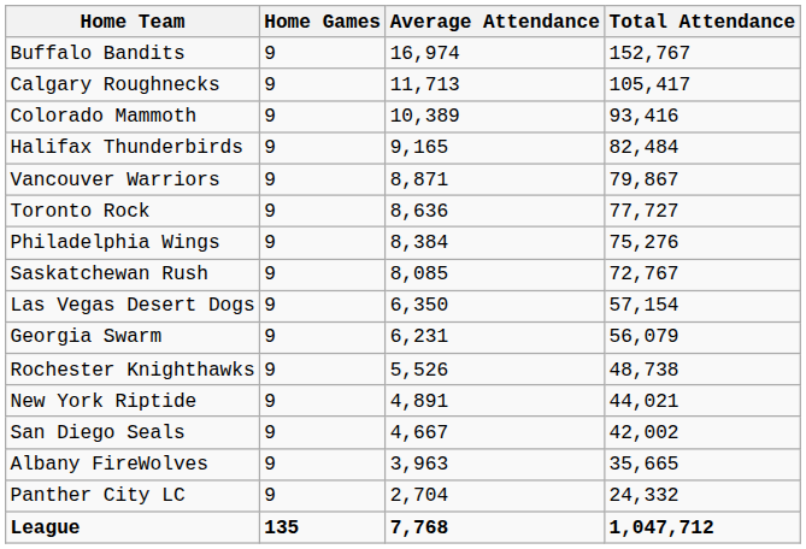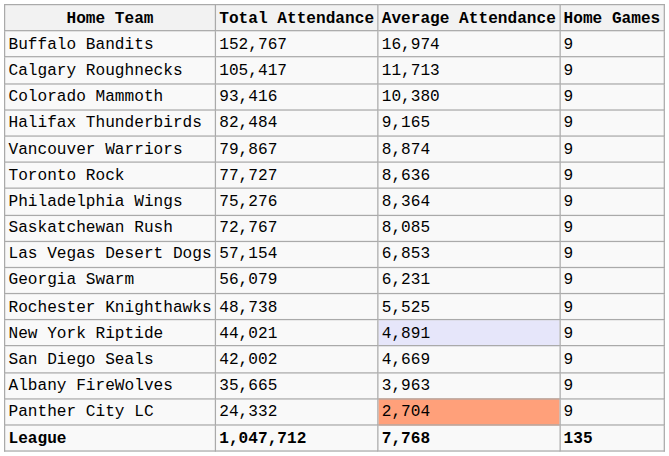columns swapped: Home Games <-> Total Attendance
Colorado Mammoth | Average Attendance: 10,389 -> 10,380
Vancouver Warriors | Average Attendance: 8,871 -> 8,874
Philadelphia Wings | Average Attendance: 8,384 -> 8,364
Las Vegas Desert Dogs | Average Attendance: 6,350 -> 6,853
Rochester Knighthawks | Average Attendance: 5,526 -> 5,525
New York Riptide | Average Attendance: no background -> lavender background
San Diego Seals | Average Attendance: 4,667 -> 4,669
Panther City LC | Average Attendance: no background -> lightsalmon background
